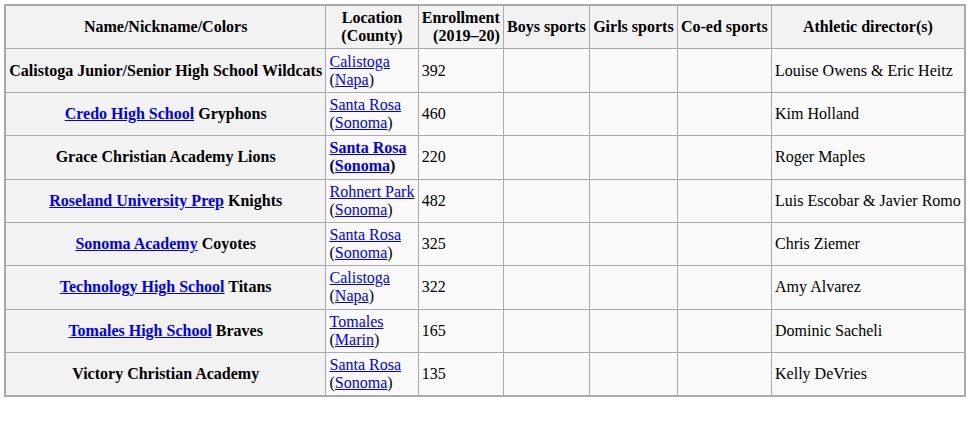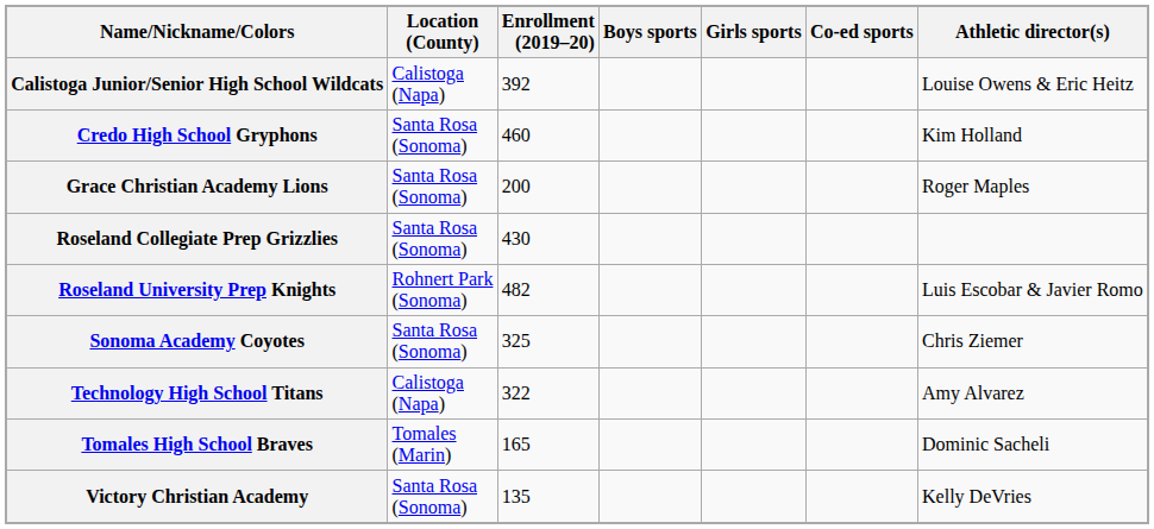Grace Christian Academy Lions | Location (County): bold -> normal
Grace Christian Academy Lions | Enrollment (2019–20): 220 -> 200
+ row: Roseland Collegiate Prep Grizzlies | Santa Rosa (Sonoma) | 430
